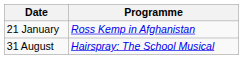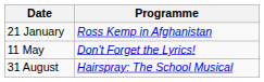+ row: 11 May | Don't Forget the Lyrics!
